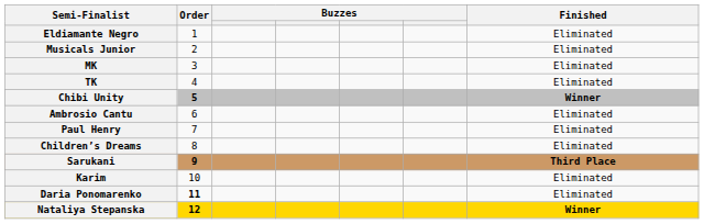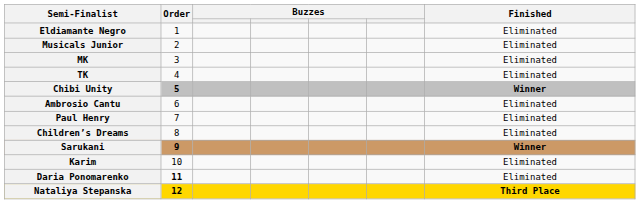Sarukani | Finished: Third Place -> Winner
Nataliya Stepanska | Finished: Winner -> Third Place
